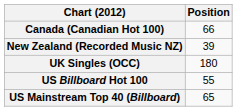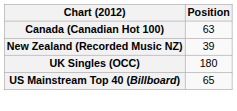Canada (Canadian Hot 100) | Position: 66 -> 63
- row: US Billboard Hot 100 | 55
